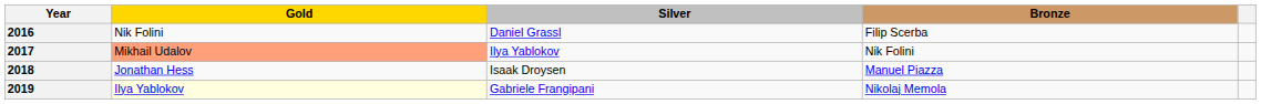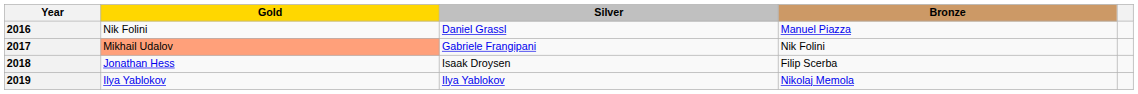2016 | Bronze: Filip Scerba -> Manuel Piazza
2017 | Silver: Ilya Yablokov -> Gabriele Frangipani
2018 | Bronze: Manuel Piazza -> Filip Scerba
2019 | Gold: lightyellow background -> no background
2019 | Silver: Gabriele Frangipani -> Ilya Yablokov
